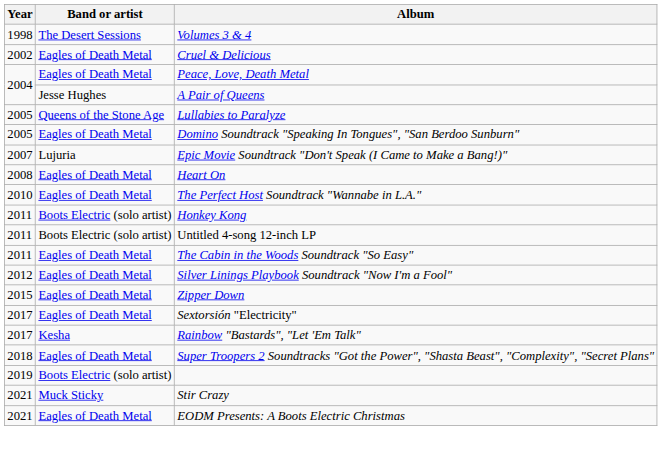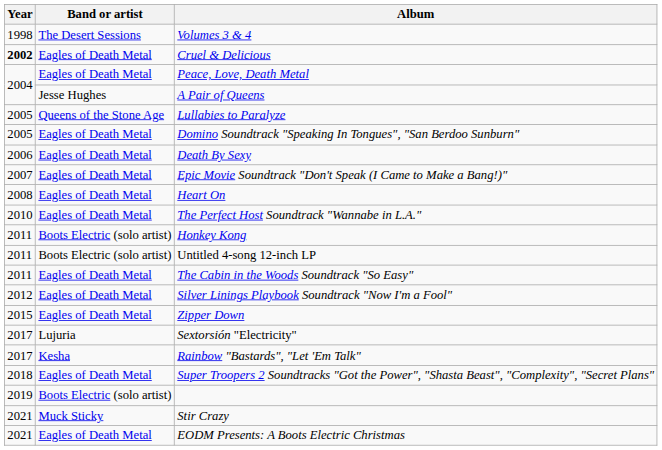Cruel & Delicious | Year: normal -> bold
+ row: 2006 | Eagles of Death Metal | Death By Sexy
Epic Movie Soundtrack "Don't Speak (I Came to Make a Bang!)" | Band or artist: Lujuria -> Eagles of Death Metal
Sextorsión "Electricity" | Band or artist: Eagles of Death Metal -> Lujuria
